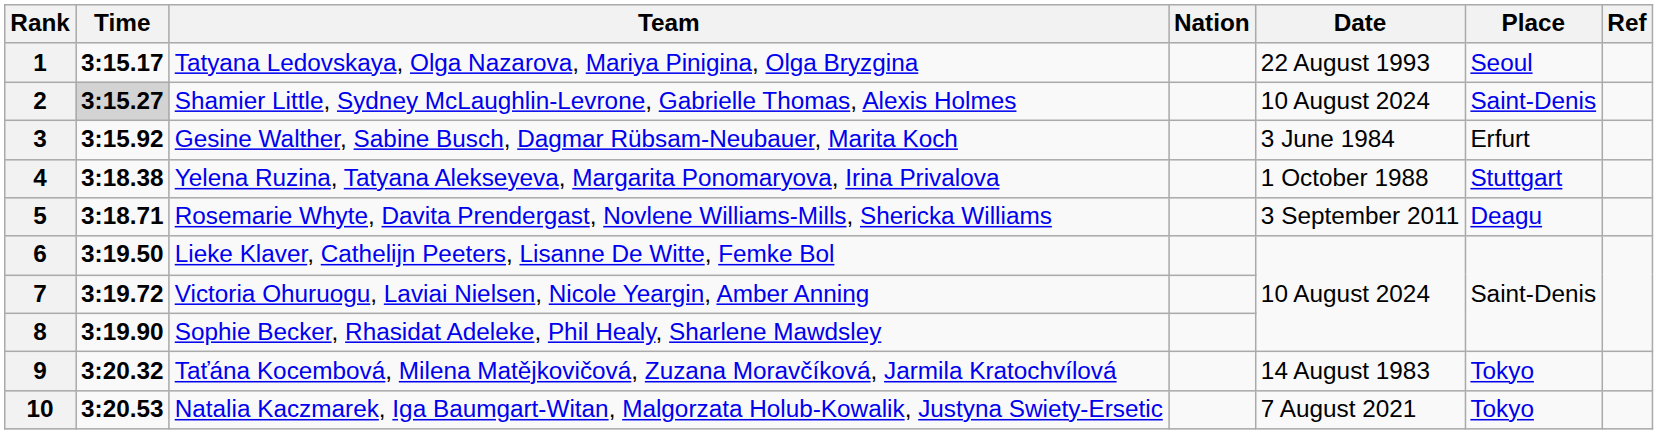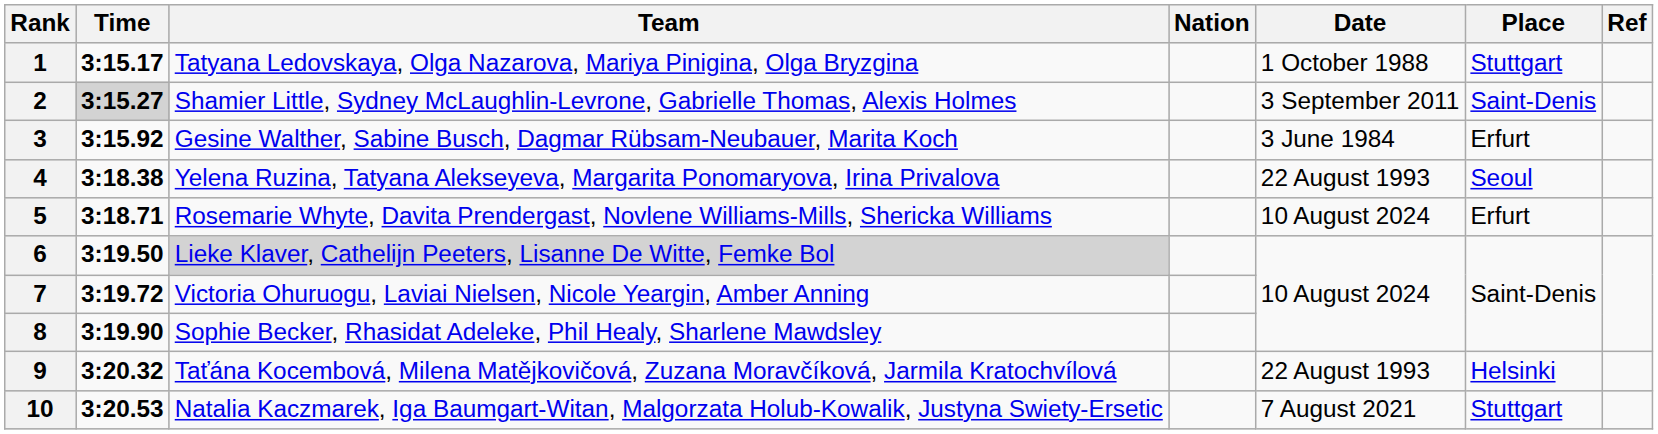1 | Date: 22 August 1993 -> 1 October 1988
1 | Place: Seoul -> Stuttgart
2 | Date: 10 August 2024 -> 3 September 2011
4 | Date: 1 October 1988 -> 22 August 1993
4 | Place: Stuttgart -> Seoul
5 | Date: 3 September 2011 -> 10 August 2024
5 | Place: Deagu -> Erfurt
6 | Team: no background -> lightgrey background
9 | Date: 14 August 1983 -> 22 August 1993
9 | Place: Tokyo -> Helsinki
10 | Place: Tokyo -> Stuttgart
